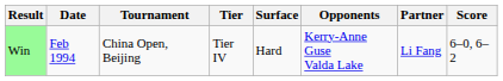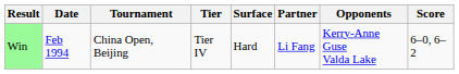columns swapped: Partner <-> Opponents
